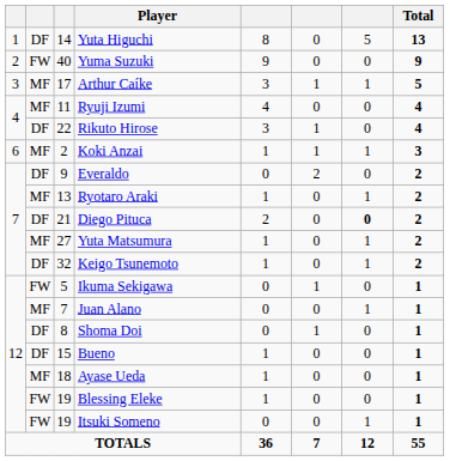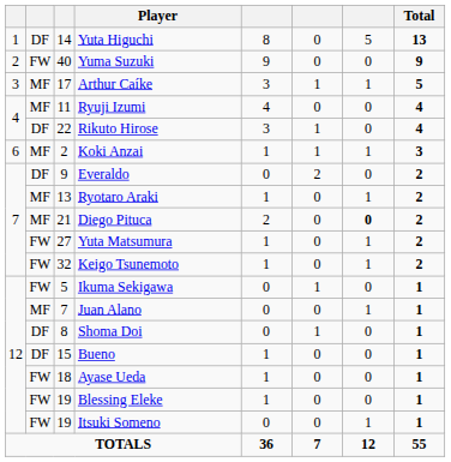Diego Pituca | column 2: DF -> MF
Yuta Matsumura | column 2: MF -> FW
Keigo Tsunemoto | column 2: DF -> FW
Ayase Ueda | column 2: MF -> FW
